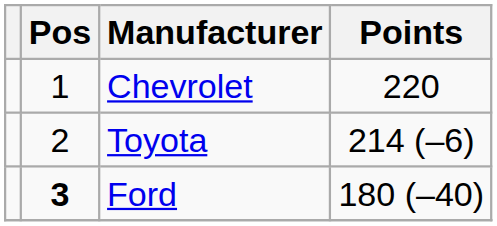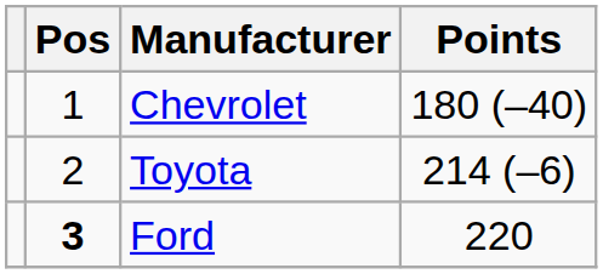Chevrolet | Points: 220 -> 180 (–40)
Ford | Points: 180 (–40) -> 220
